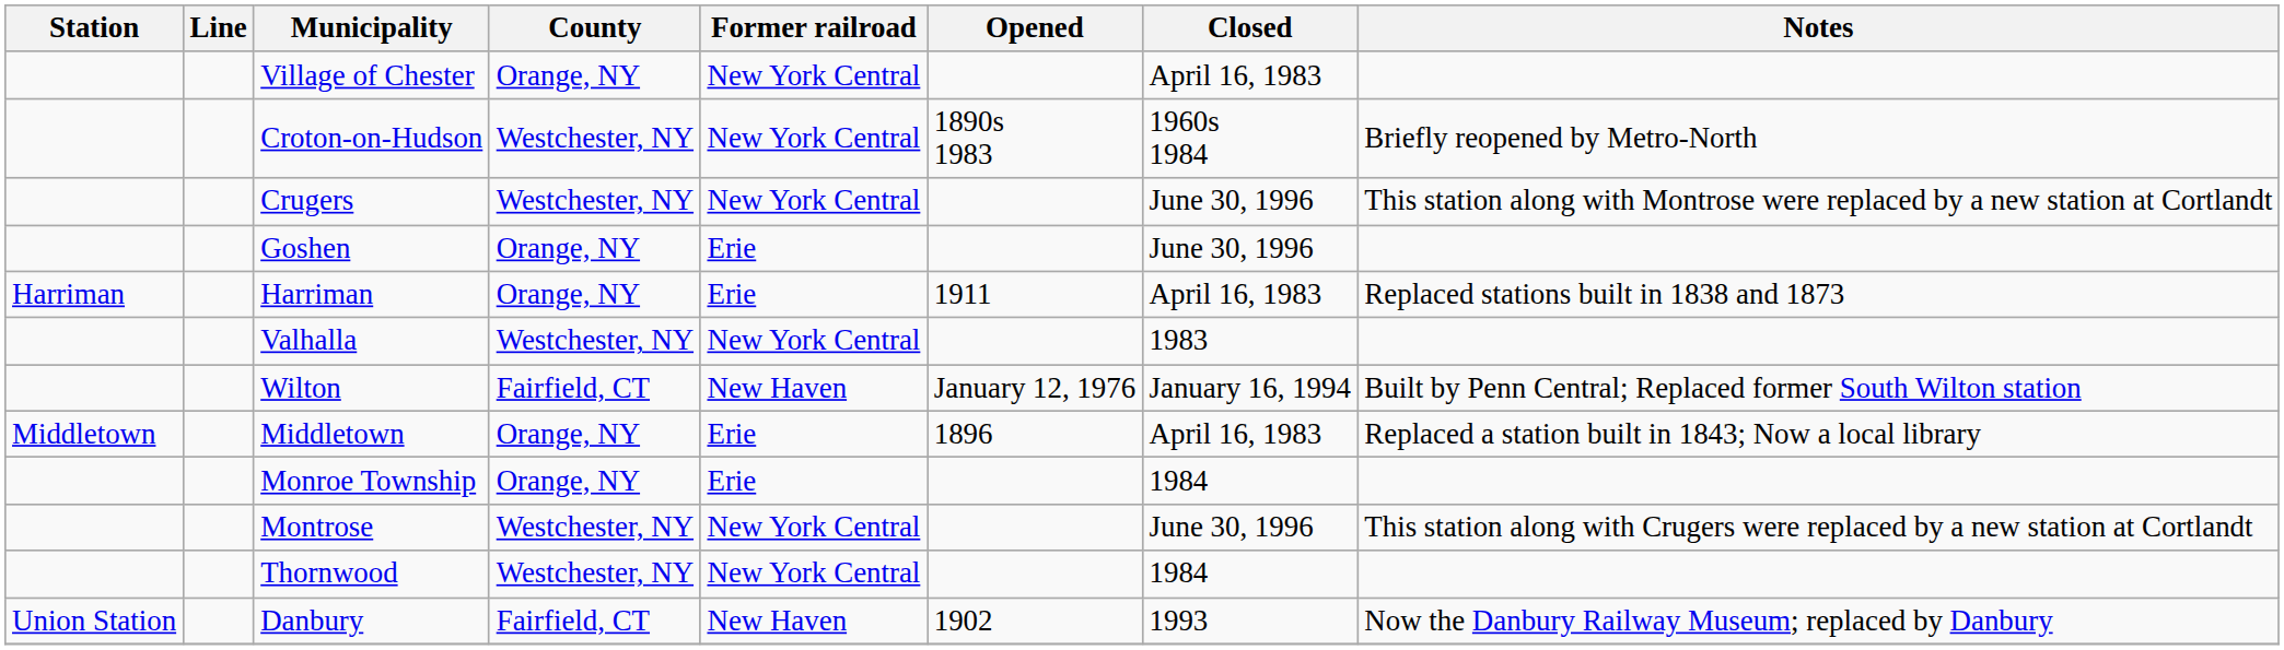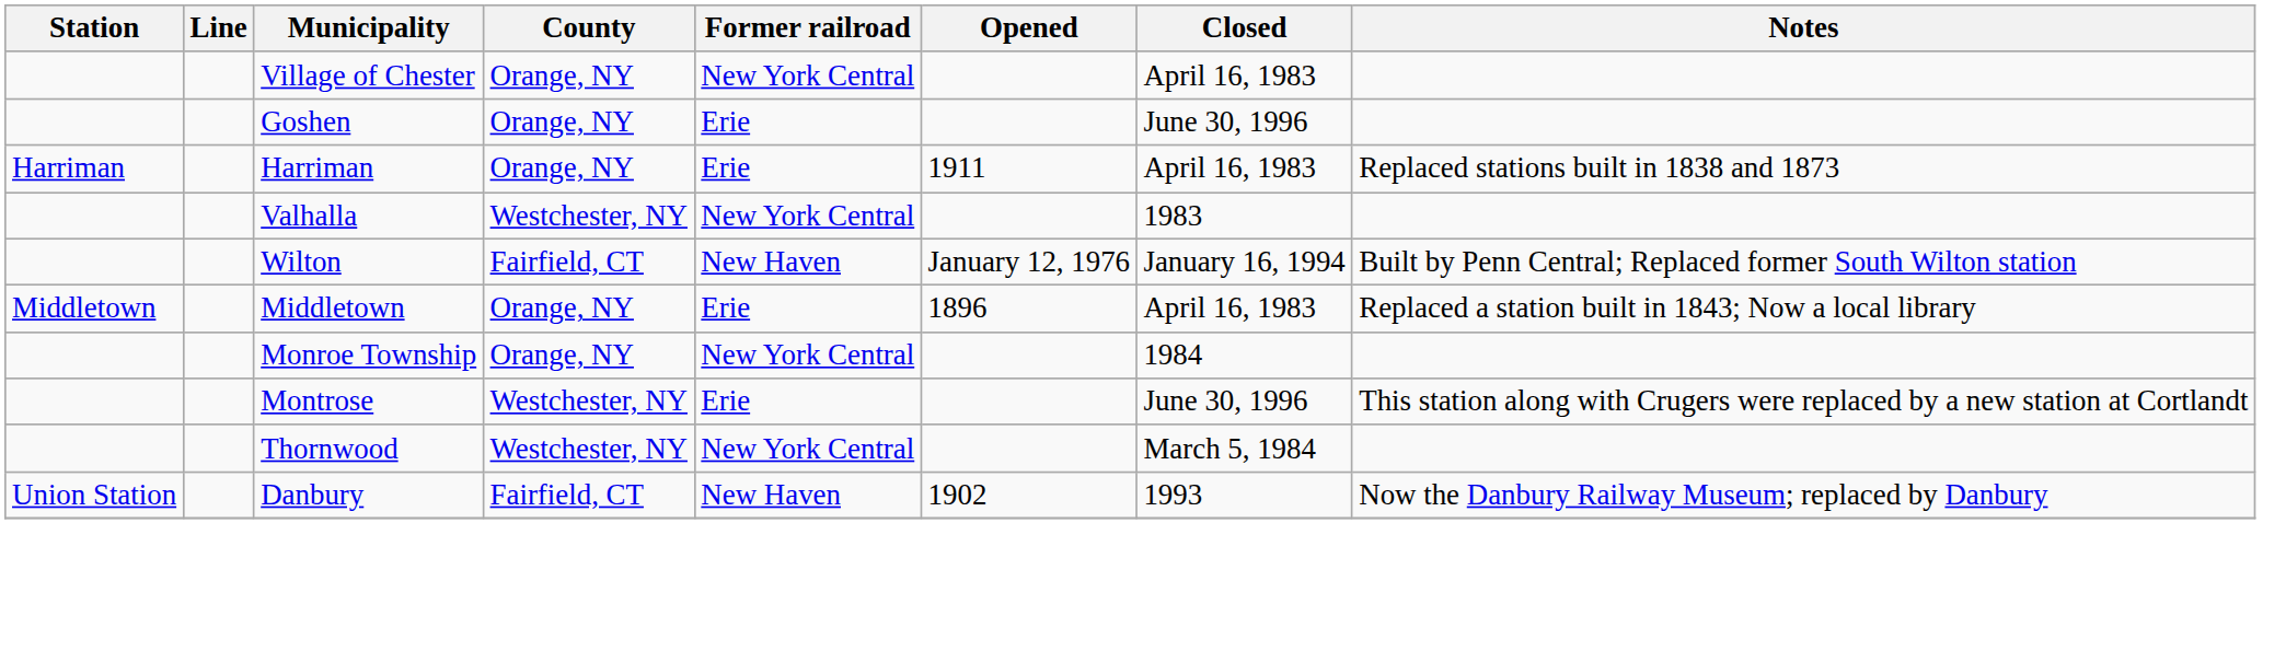- row: Croton-on-Hudson | Westchester, NY | New York Central | 1890s 1983 | 1960s 1984 | Briefly reopened by Metro-North
- row: Crugers | Westchester, NY | New York Central | June 30, 1996 | This station along with Montrose were replaced by a new station at Cortlandt
Monroe Township | Former railroad: Erie -> New York Central
Montrose | Former railroad: New York Central -> Erie
Thornwood | Closed: 1984 -> March 5, 1984
